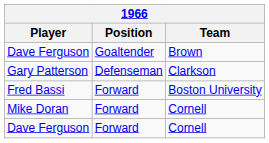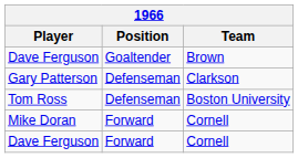+ row: Tom Ross | Defenseman | Boston University
- row: Fred Bassi | Forward | Boston University
